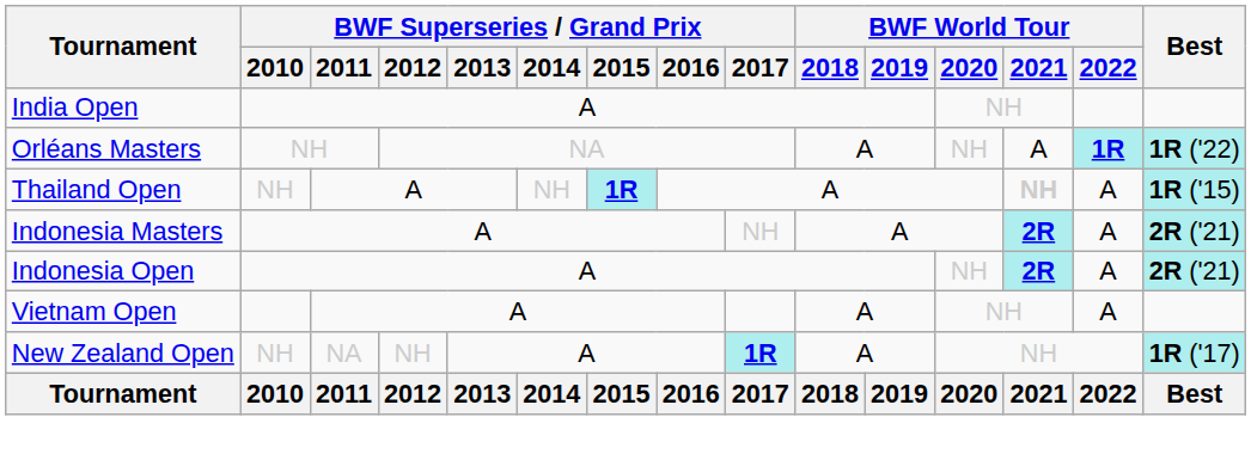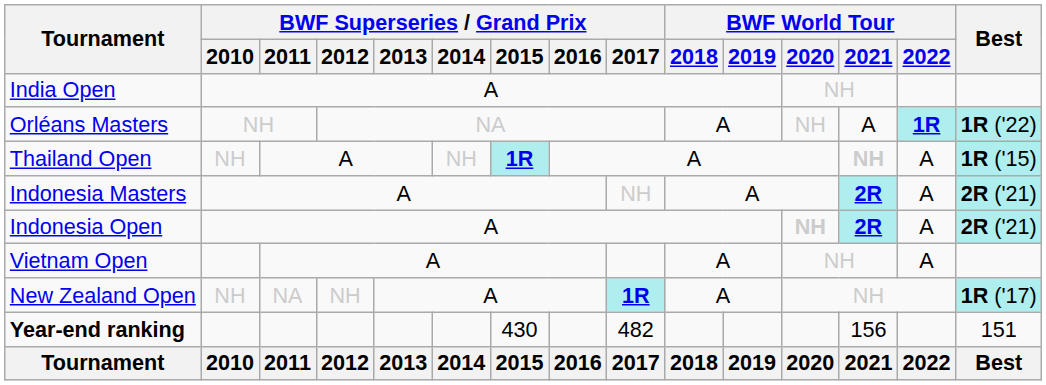Indonesia Open | BWF World Tour / 2020: normal -> bold
+ row: Year-end ranking | 430 | 482 | 156 | 151
